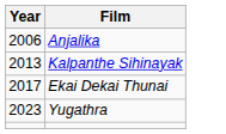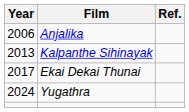+ column: Ref.
Yugathra | Year: 2023 -> 2024
